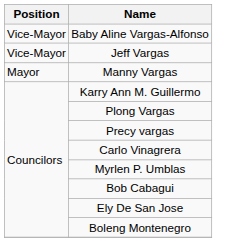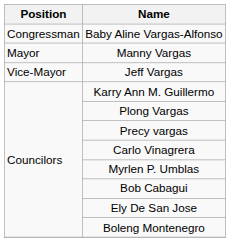Baby Aline Vargas-Alfonso | Position: Vice-Mayor -> Congressman
rows swapped: Manny Vargas <-> Jeff Vargas
